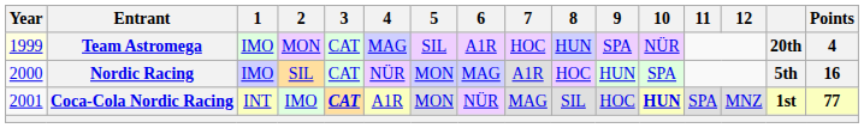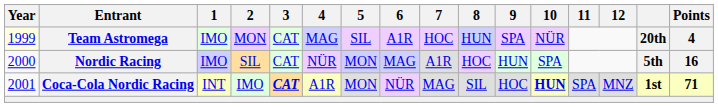Coca-Cola Nordic Racing | Points: 77 -> 71
